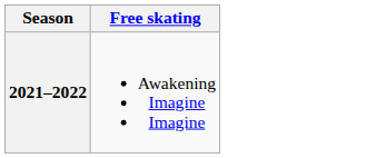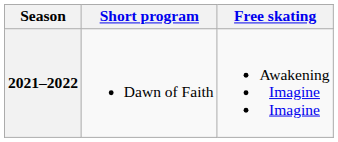+ column: Short program | Dawn of Faith
